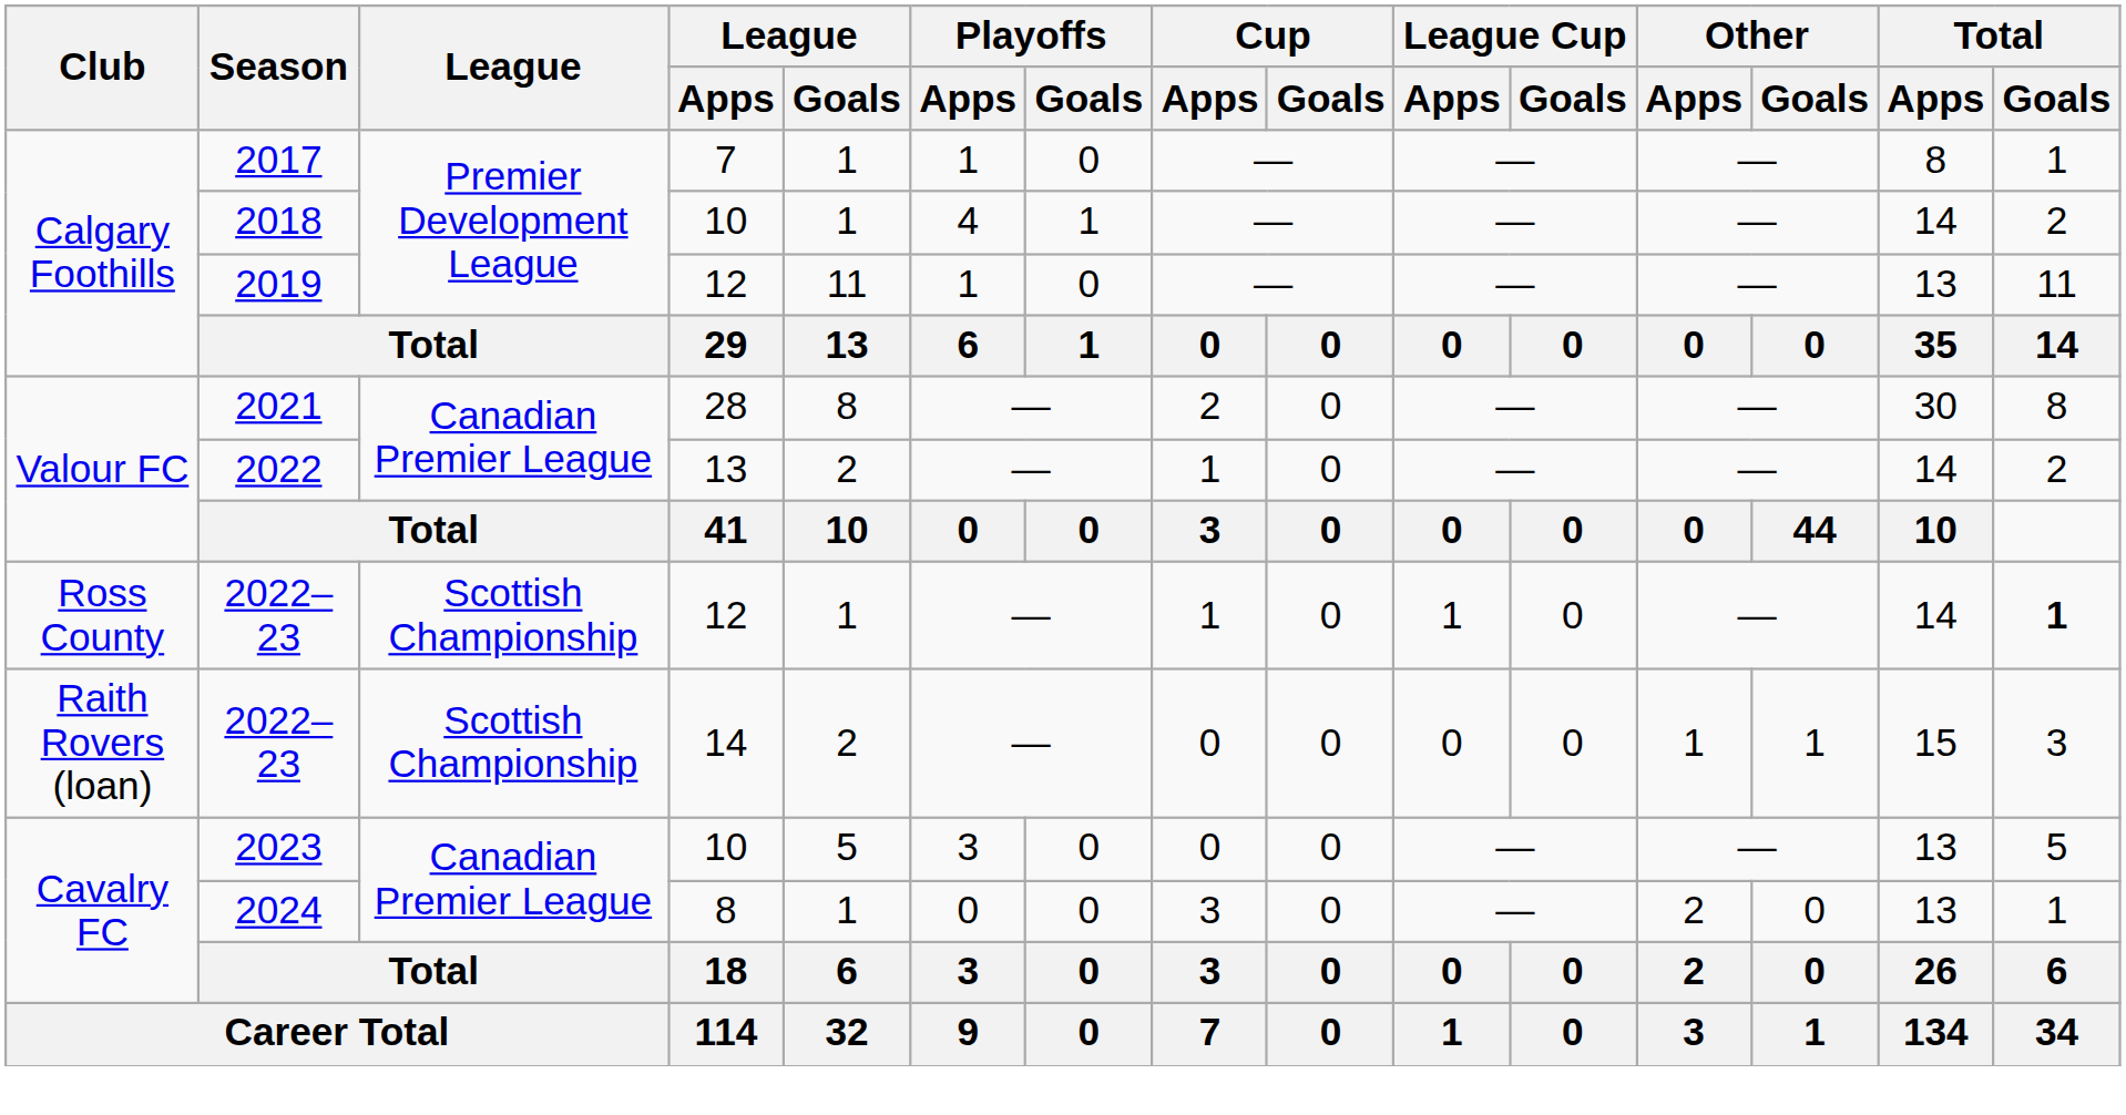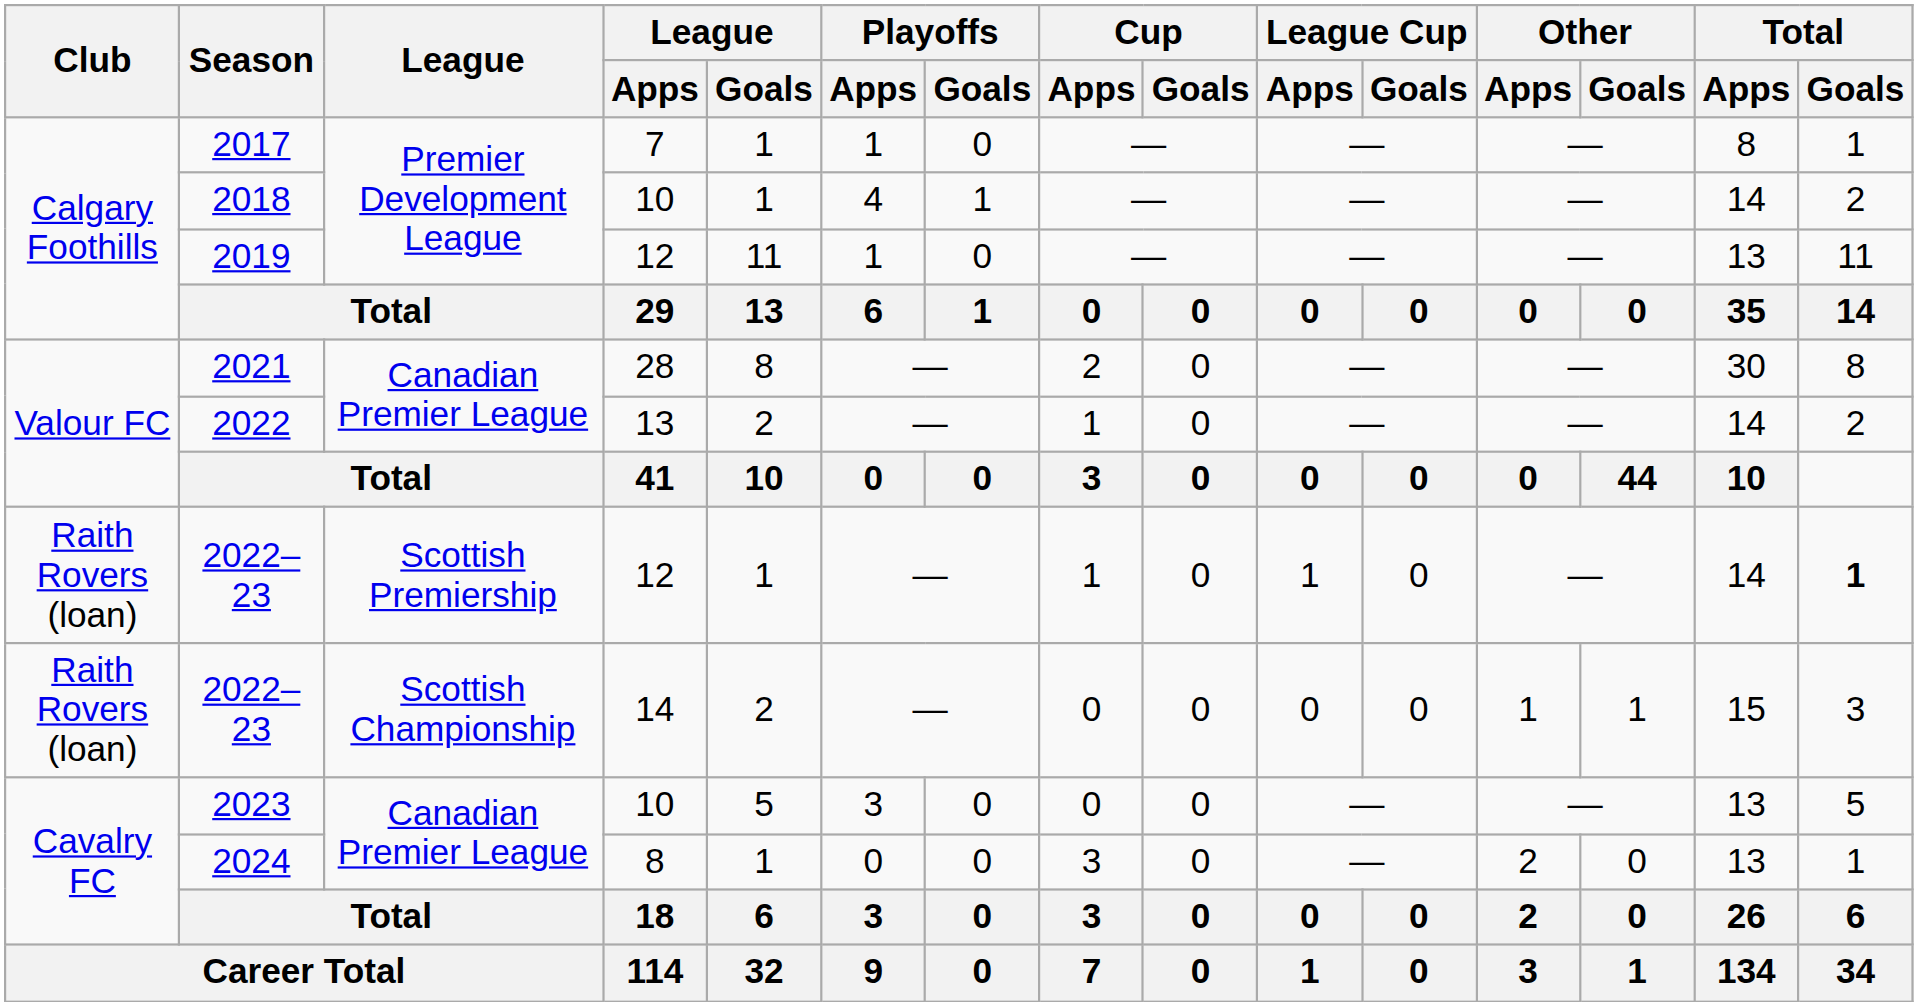2022–23 / 12 | Club: Ross County -> Raith Rovers (loan)
2022–23 / 12 | League: Scottish Championship -> Scottish Premiership
